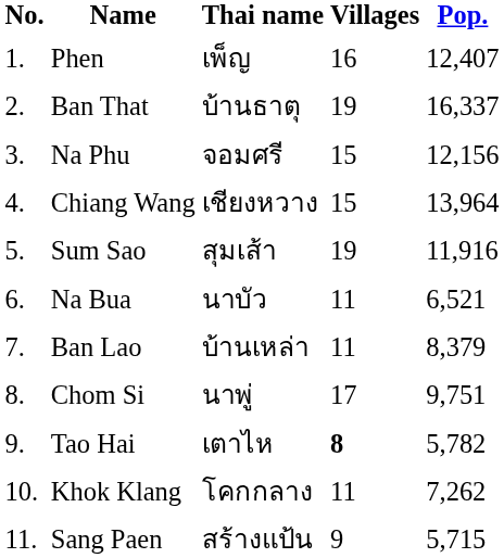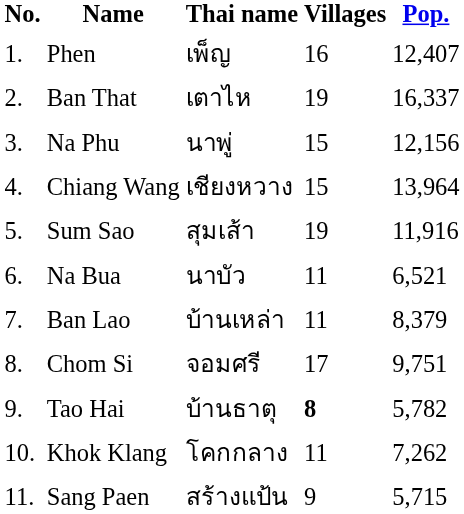Ban That | Thai name: บ้านธาตุ -> เตาไห
Na Phu | Thai name: จอมศรี -> นาพู่
Chom Si | Thai name: นาพู่ -> จอมศรี
Tao Hai | Thai name: เตาไห -> บ้านธาตุ
